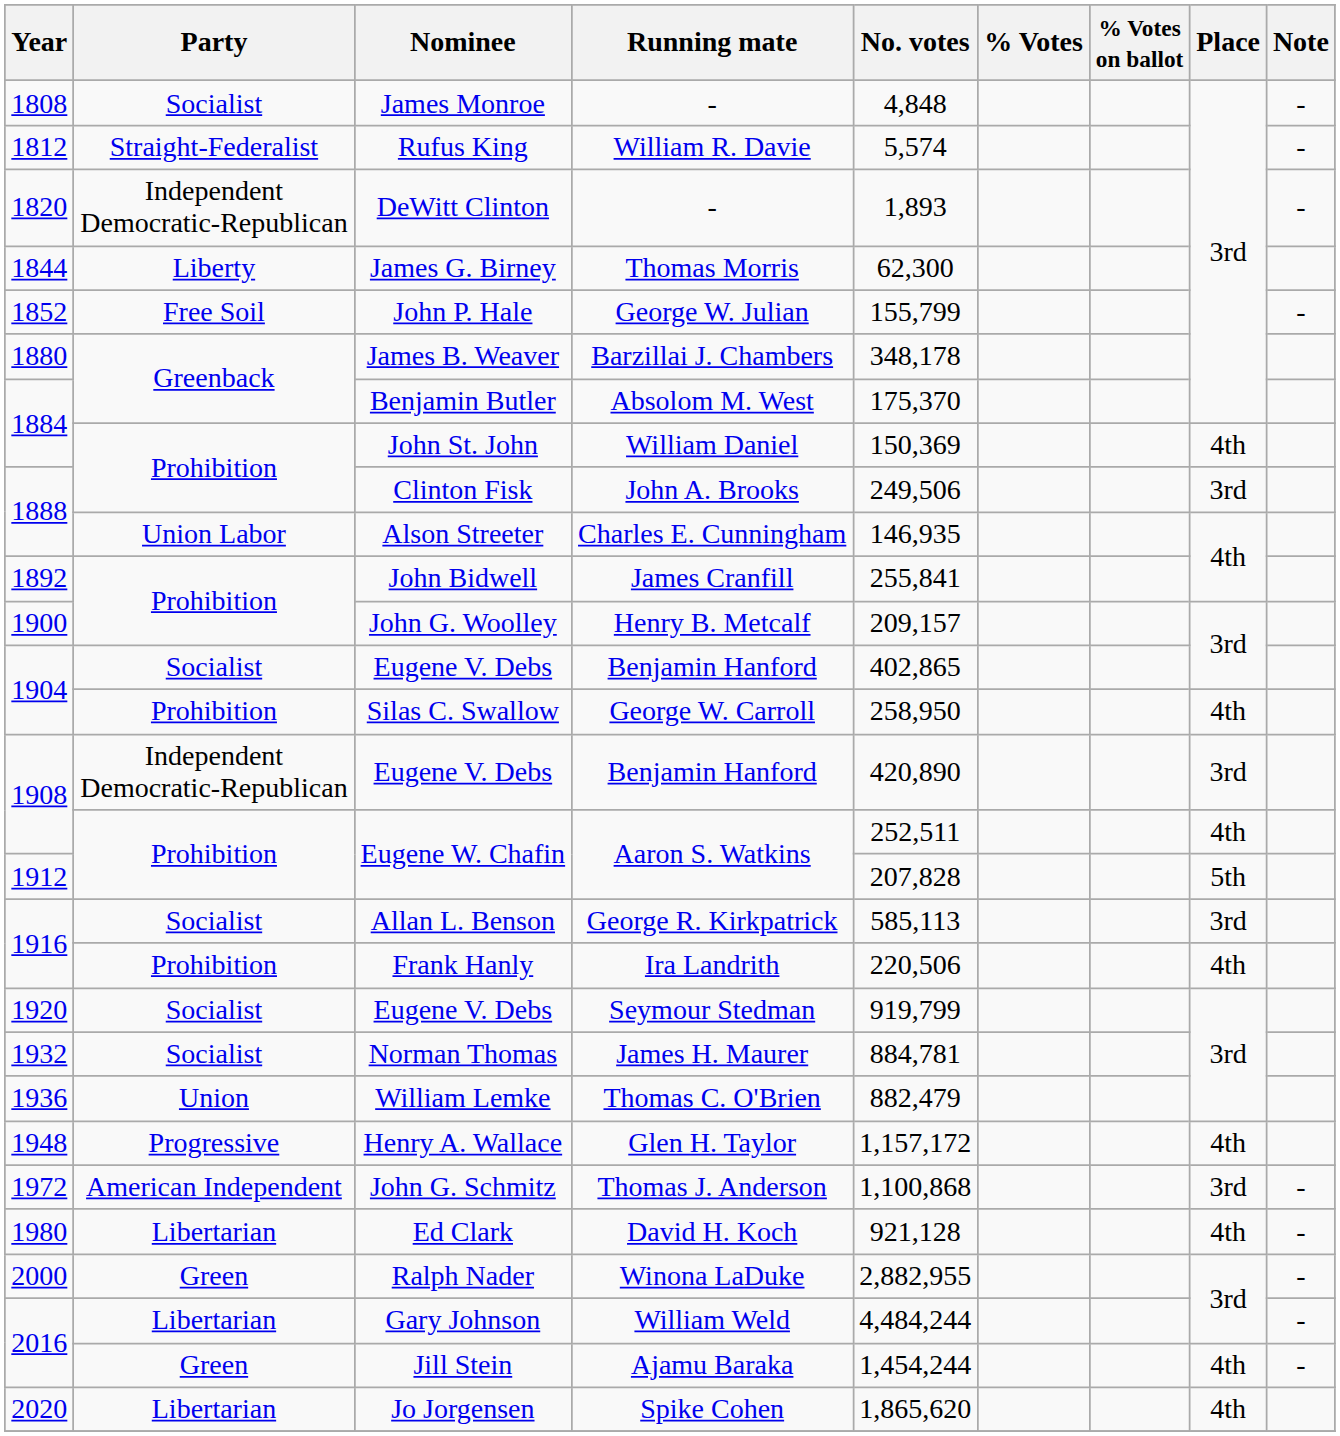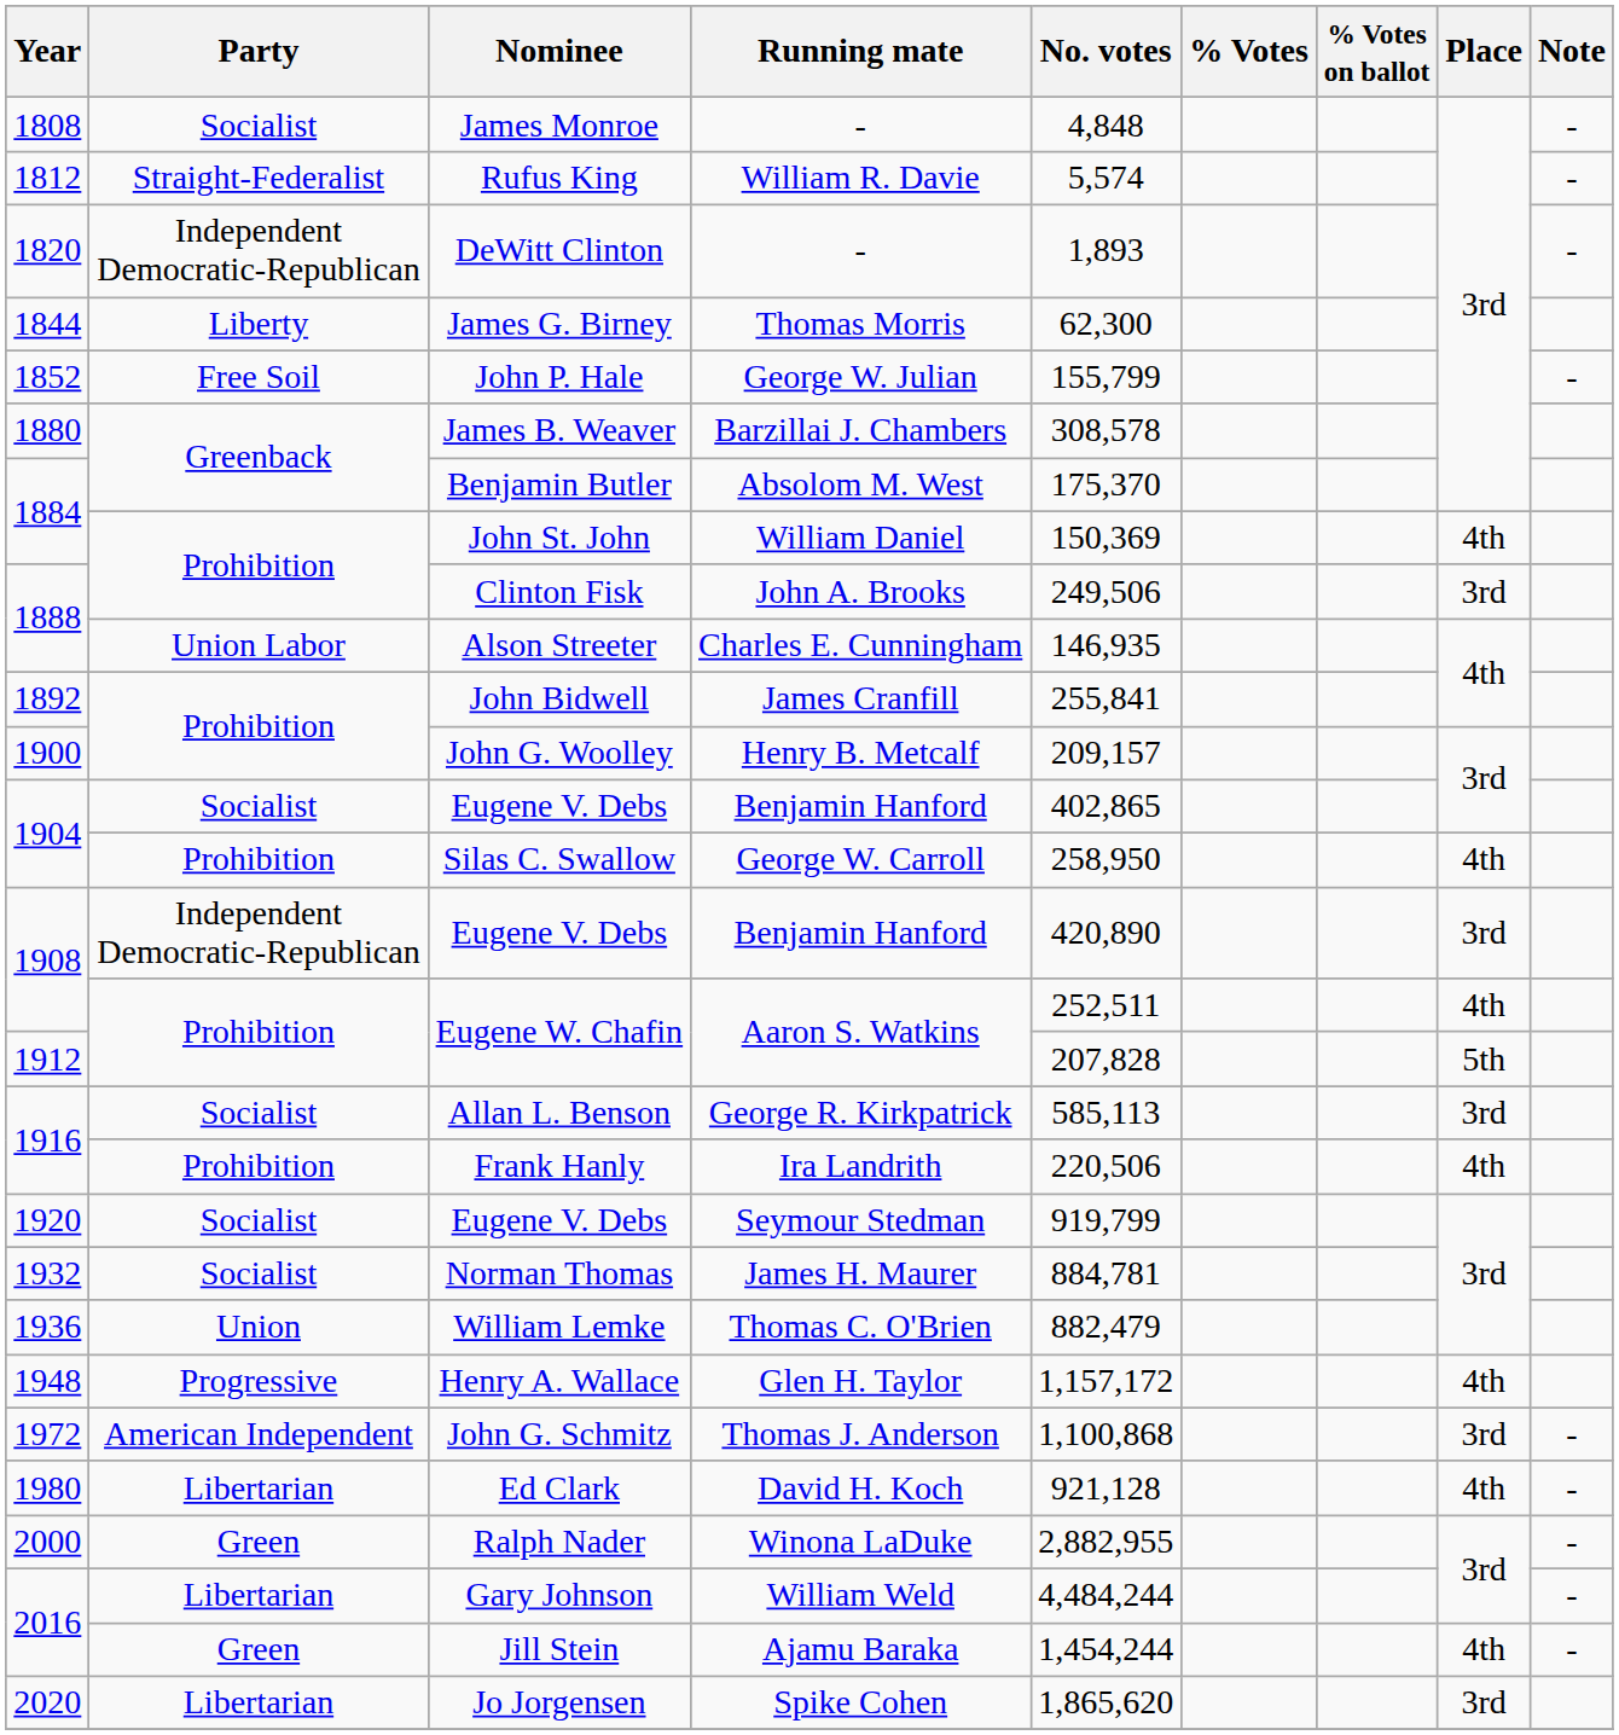James B. Weaver | No. votes: 348,178 -> 308,578
Jo Jorgensen | Place: 4th -> 3rd
